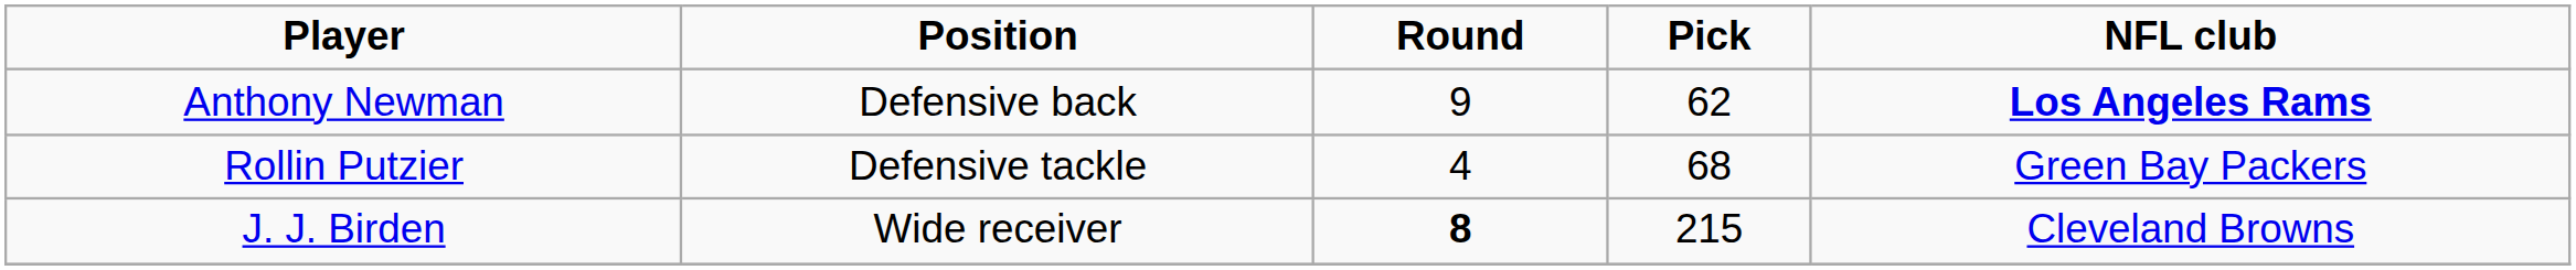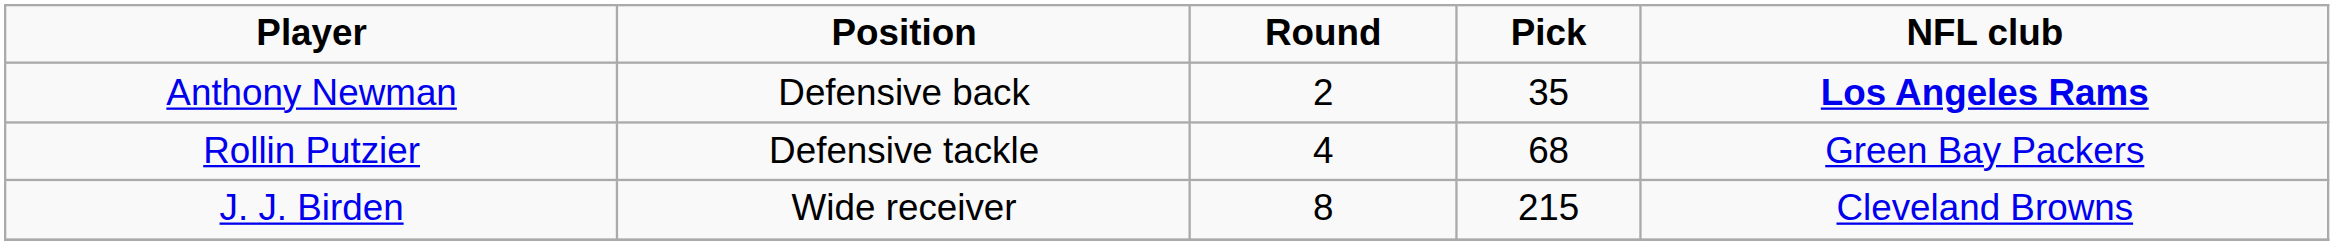Anthony Newman | Round: 9 -> 2
Anthony Newman | Pick: 62 -> 35
J. J. Birden | Round: bold -> normal
